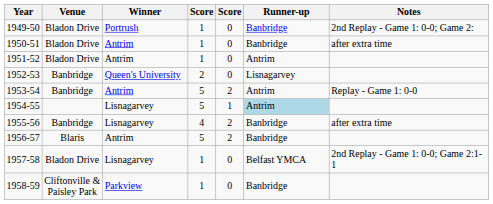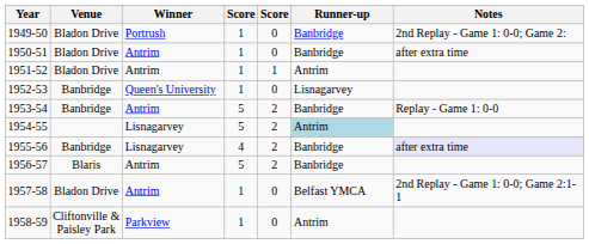1951-52 | column 5: 0 -> 1
1952-53 | column 4: 2 -> 1
1953-54 | Runner-up: Antrim -> Banbridge
1954-55 | column 5: 1 -> 2
1955-56 | Notes: no background -> lavender background
1957-58 | Winner: Lisnagarvey -> Antrim
1958-59 | Runner-up: Banbridge -> Antrim
